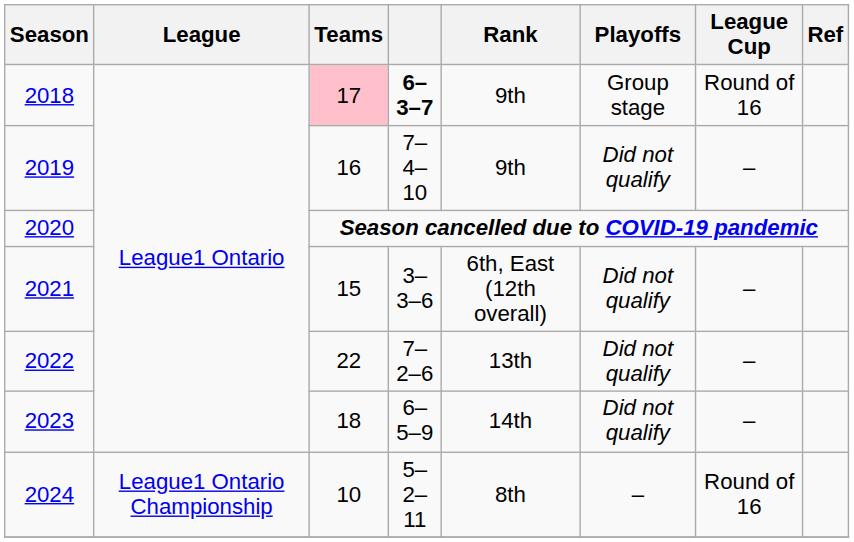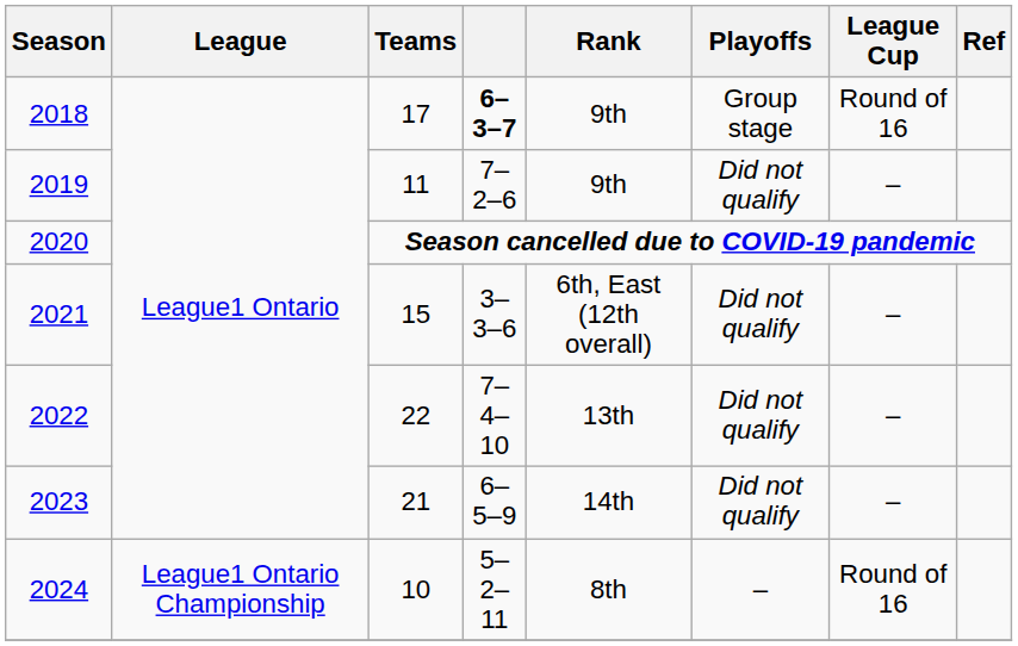2018 | Teams: pink background -> no background
2019 | Teams: 16 -> 11
2019 | column 4: 7–4–10 -> 7–2–6
2022 | column 4: 7–2–6 -> 7–4–10
2023 | Teams: 18 -> 21
